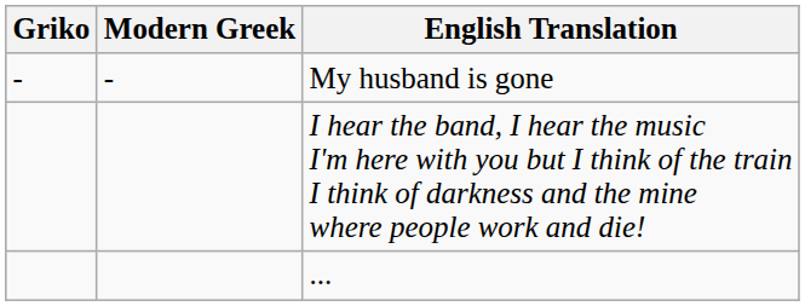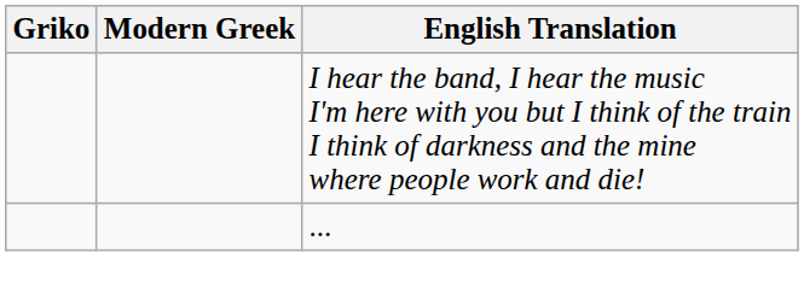- row: - | - | My husband is gone
